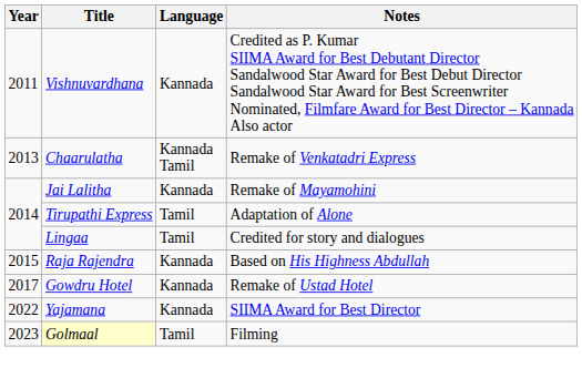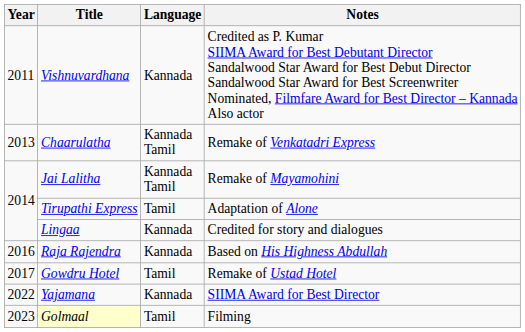Jai Lalitha | Language: Kannada -> Kannada Tamil
Lingaa | Language: Tamil -> Kannada
Raja Rajendra | Year: 2015 -> 2016
Gowdru Hotel | Language: Kannada -> Tamil
